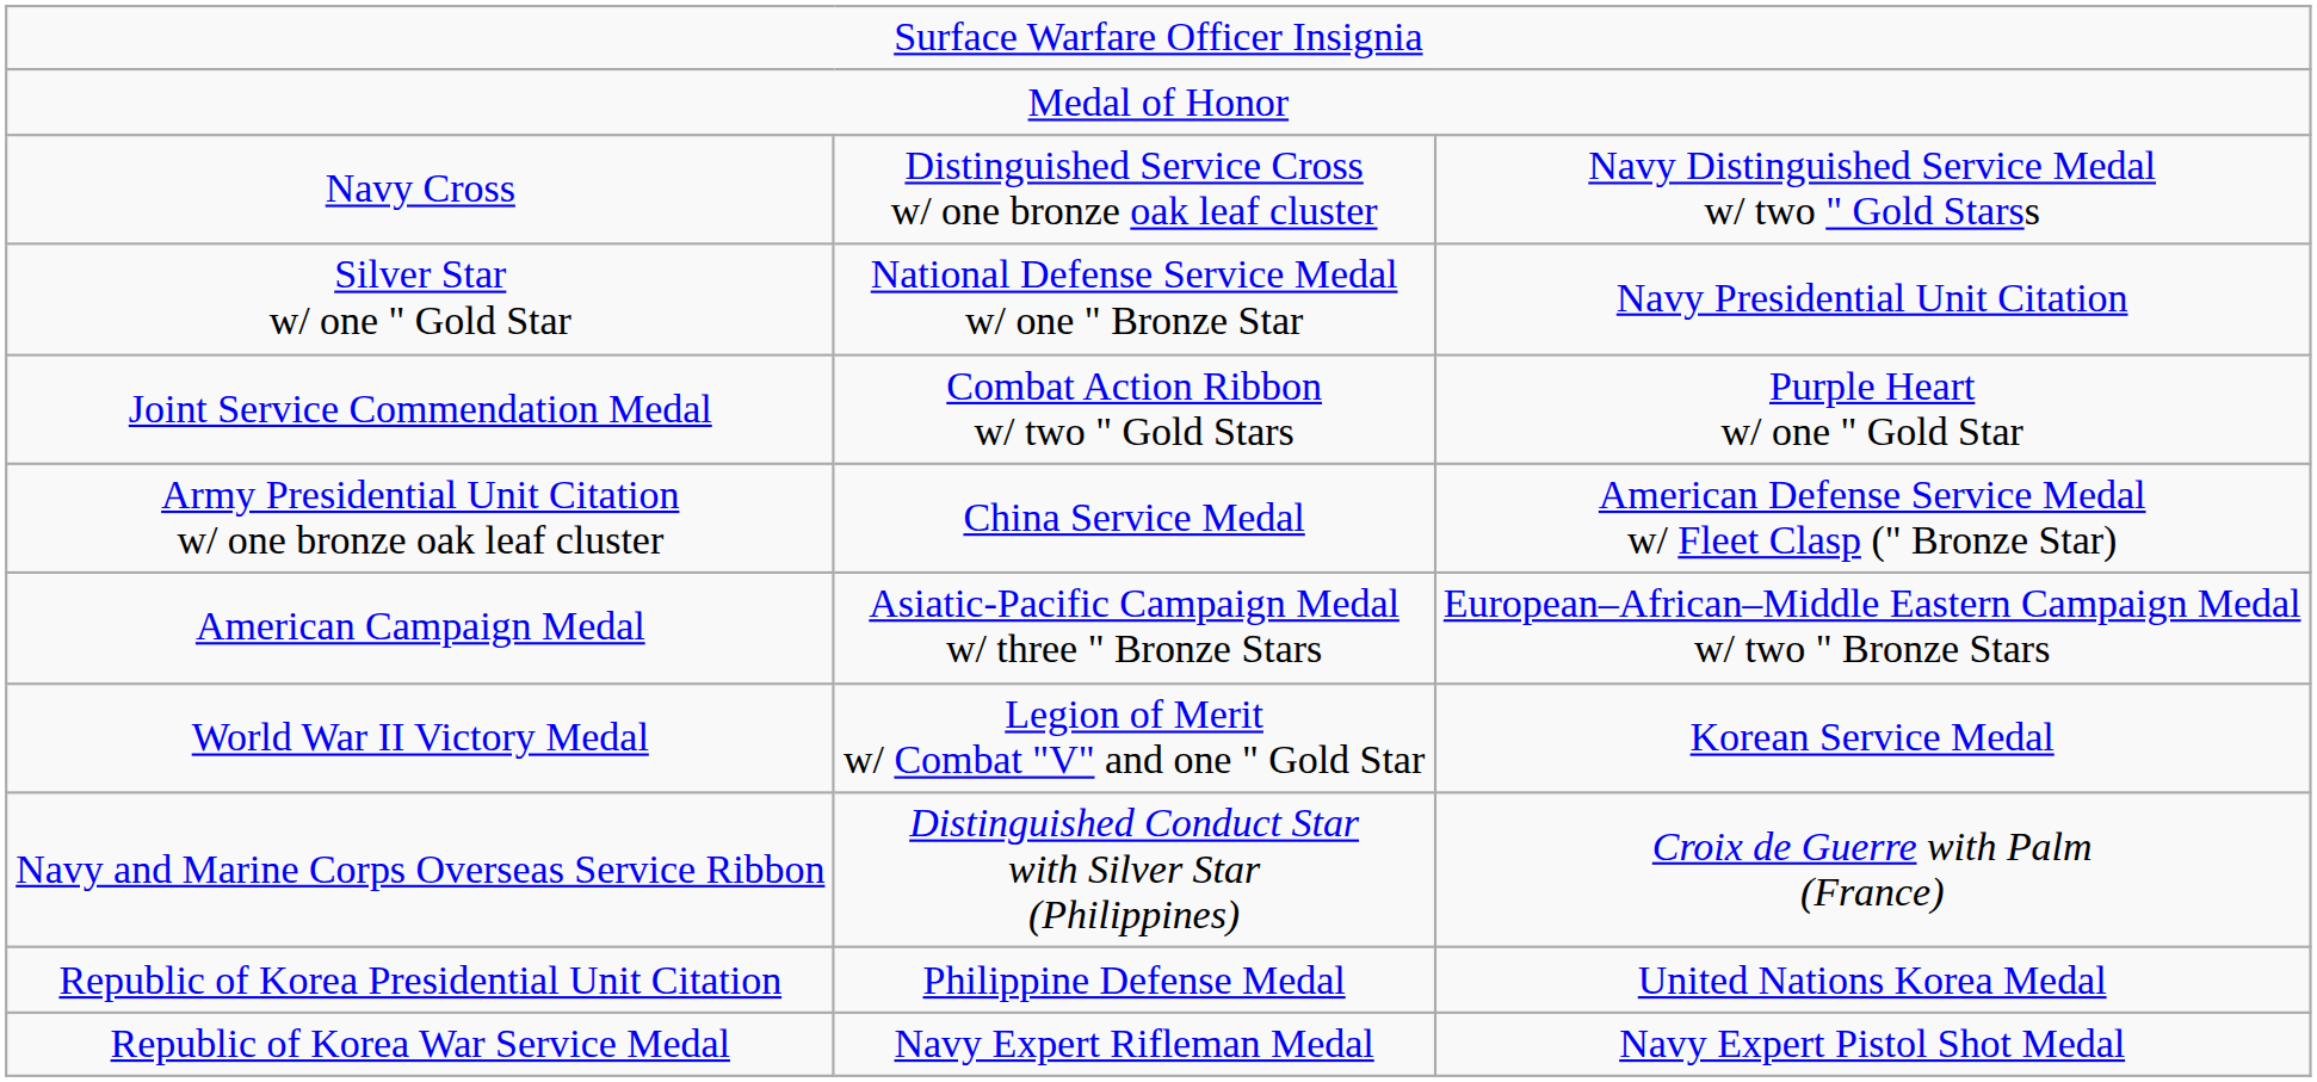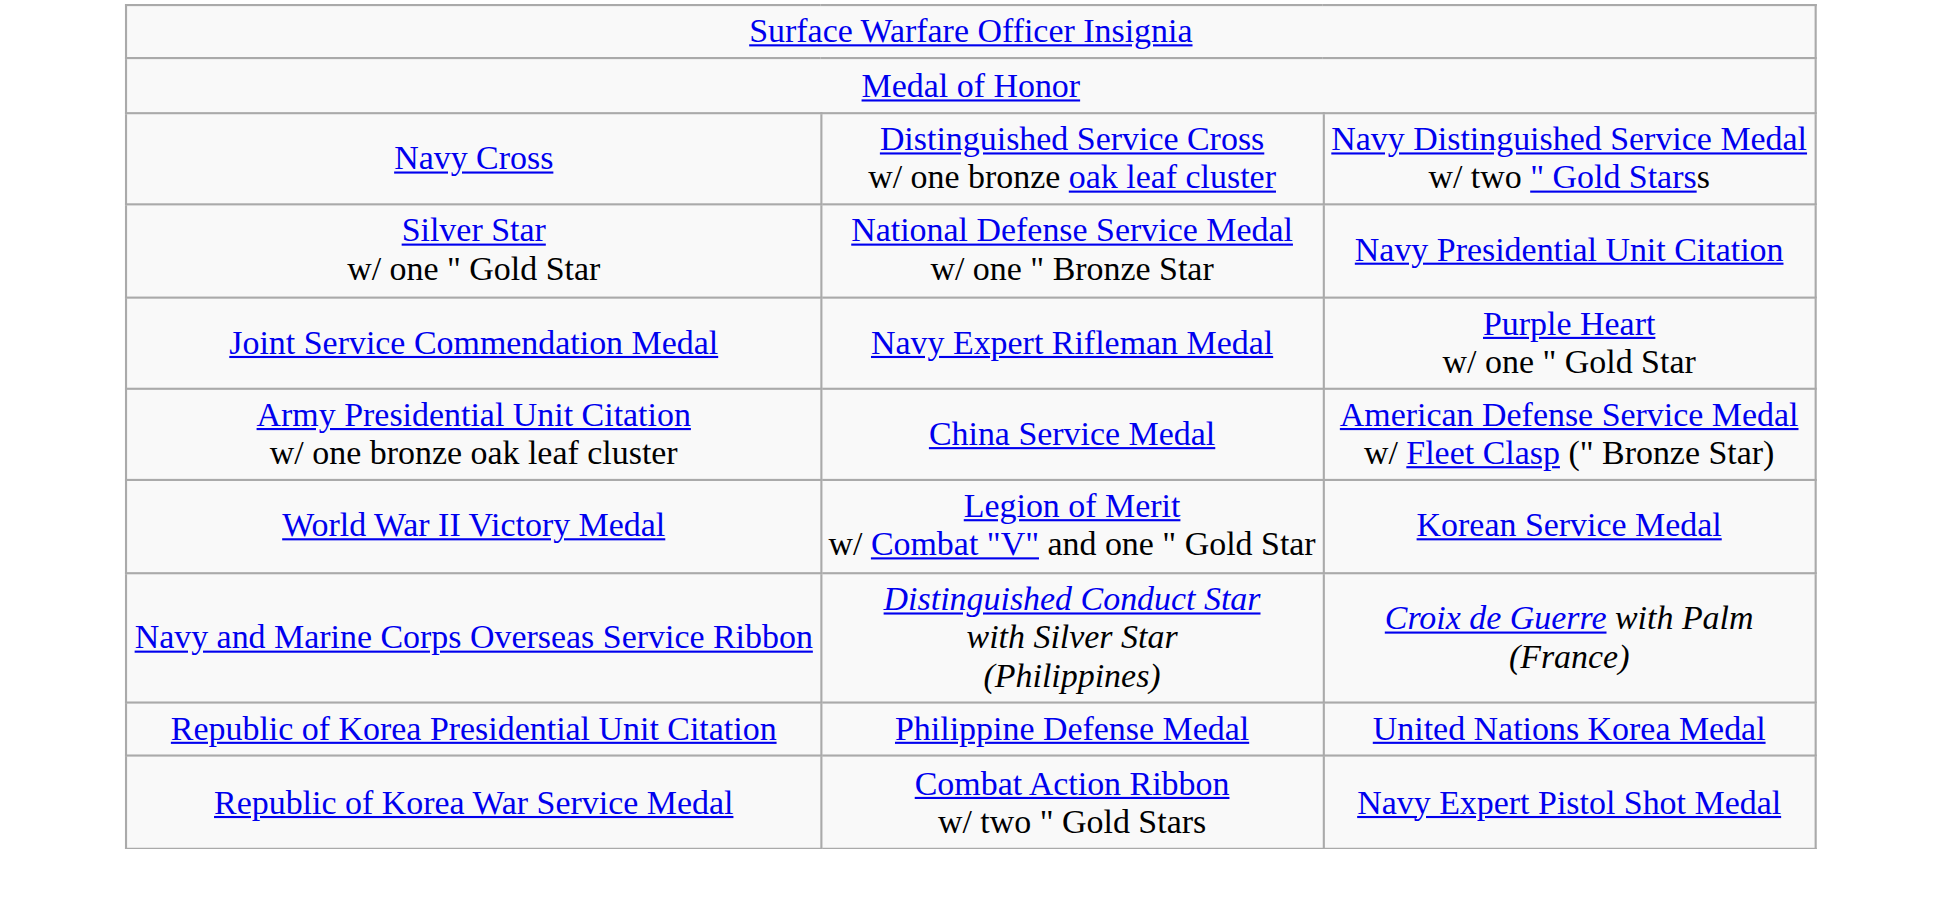Joint Service Commendation Medal | column 2: Combat Action Ribbon w/ two " Gold Stars -> Navy Expert Rifleman Medal
- row: American Campaign Medal | Asiatic-Pacific Campaign Medal w/ three " Bronze Stars | European–African–Middle Eastern Campaign Medal w/ two " Bronze Stars
Republic of Korea War Service Medal | column 2: Navy Expert Rifleman Medal -> Combat Action Ribbon w/ two " Gold Stars
